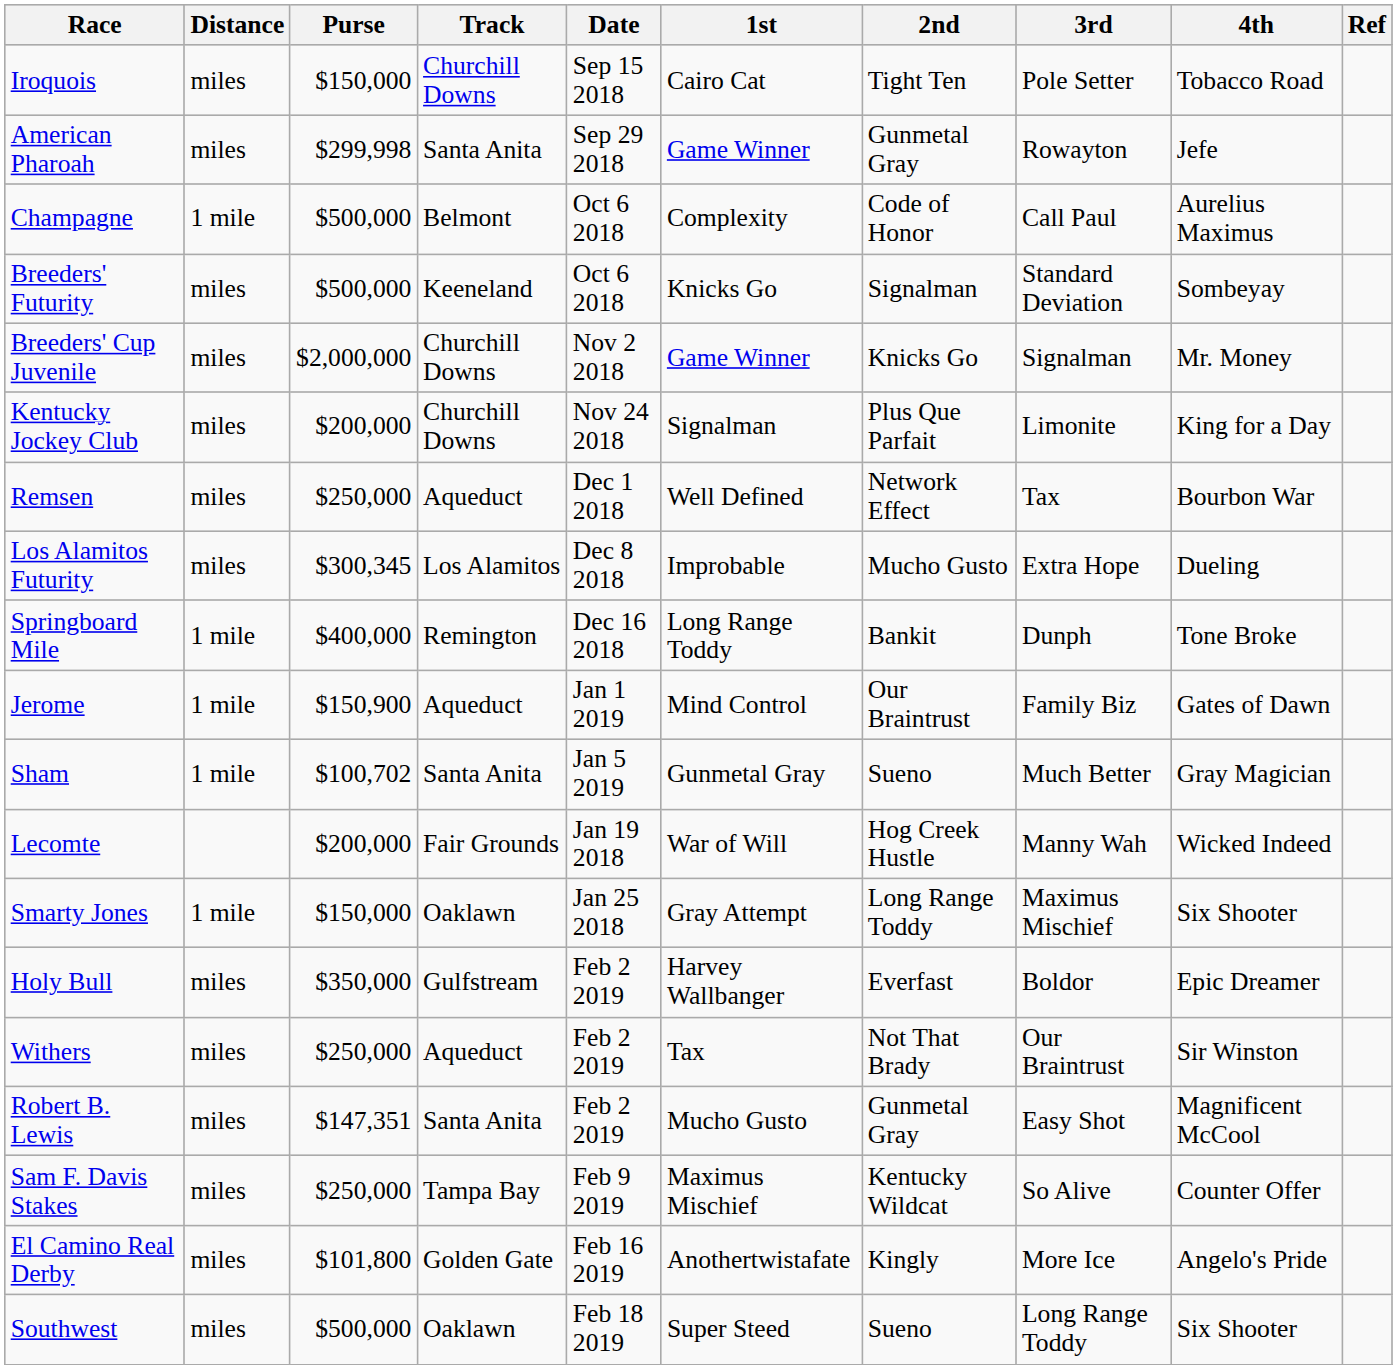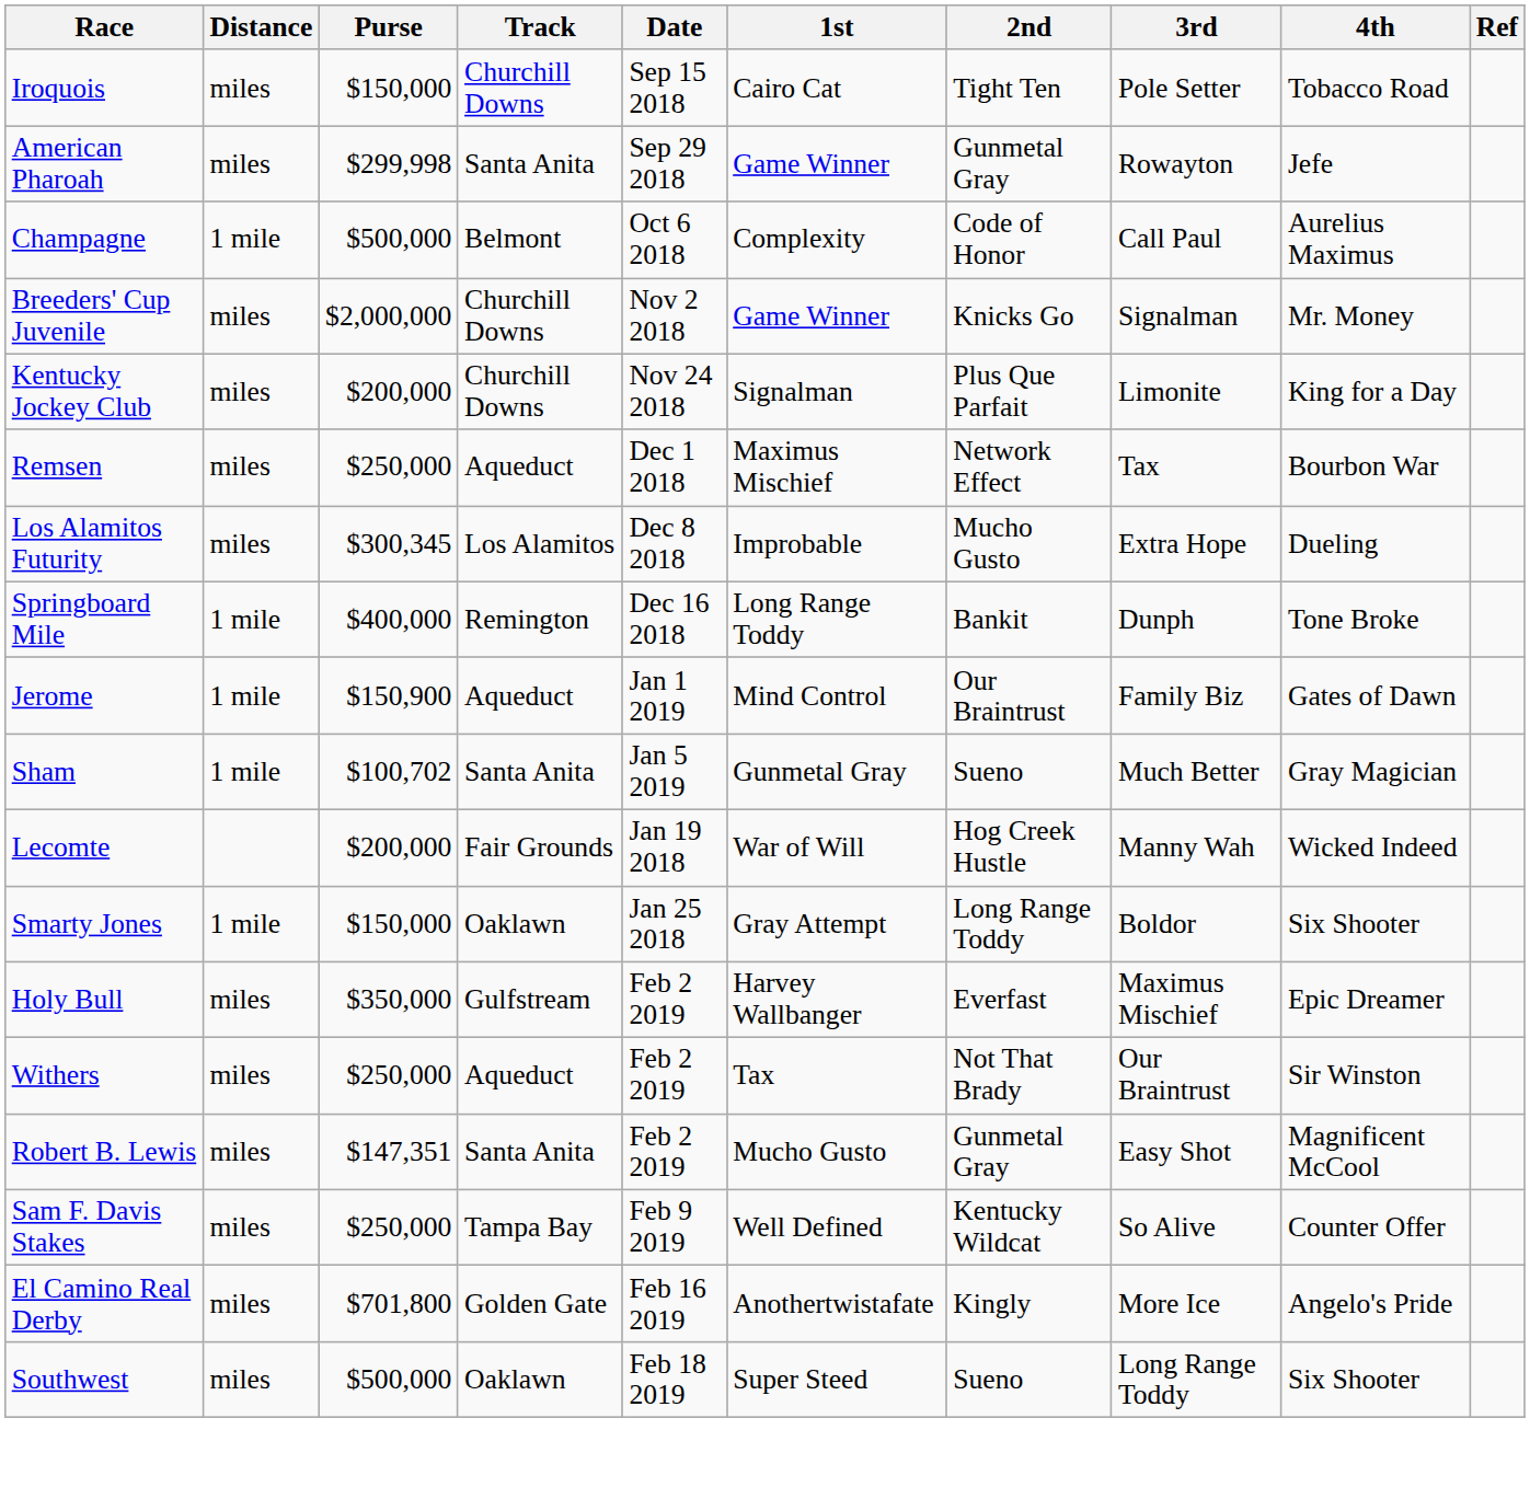- row: Breeders' Futurity | miles | $500,000 | Keeneland | Oct 6 2018 | Knicks Go | Signalman | Standard Deviation | Sombeyay
Remsen | 1st: Well Defined -> Maximus Mischief
Smarty Jones | 3rd: Maximus Mischief -> Boldor
Holy Bull | 3rd: Boldor -> Maximus Mischief
Sam F. Davis Stakes | 1st: Maximus Mischief -> Well Defined
El Camino Real Derby | Purse: $101,800 -> $701,800
